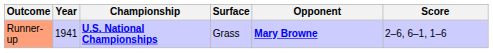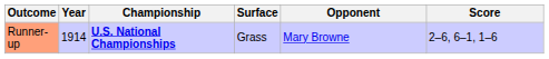Runner-up | Year: 1941 -> 1914
Runner-up | Opponent: bold -> normal
